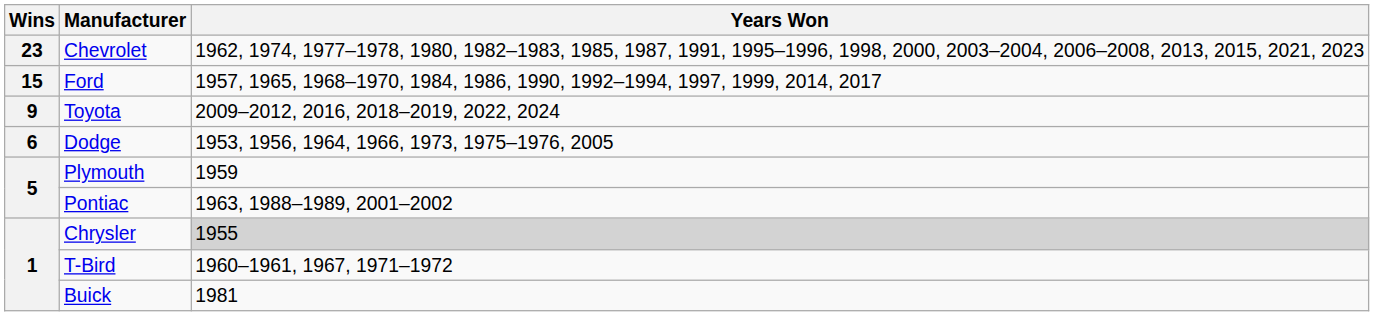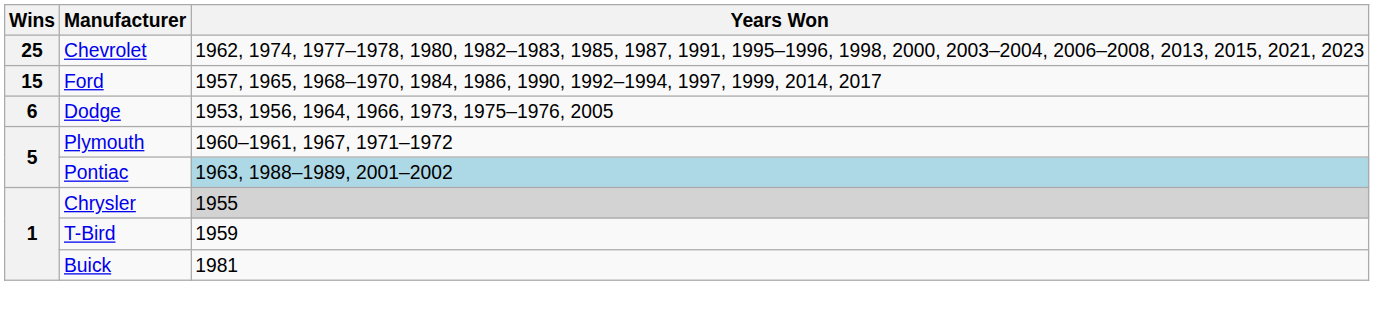Chevrolet | Wins: 23 -> 25
- row: 9 | Toyota | 2009–2012, 2016, 2018–2019, 2022, 2024
Plymouth | Years Won: 1959 -> 1960–1961, 1967, 1971–1972
Pontiac | Years Won: no background -> lightblue background
T-Bird | Years Won: 1960–1961, 1967, 1971–1972 -> 1959
